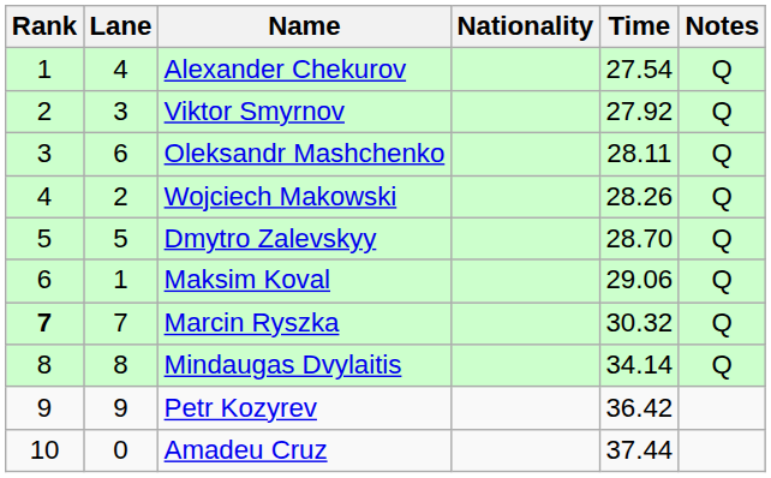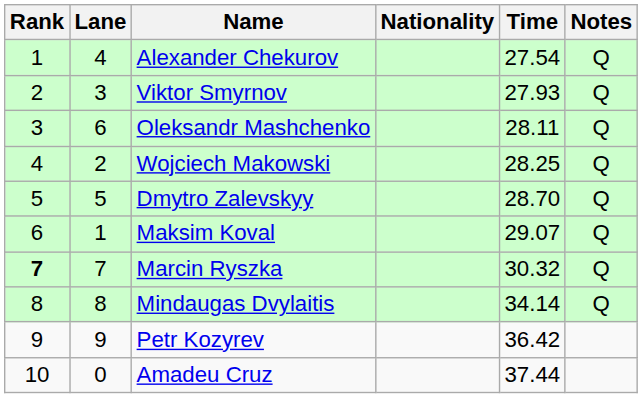Viktor Smyrnov | Time: 27.92 -> 27.93
Wojciech Makowski | Time: 28.26 -> 28.25
Maksim Koval | Time: 29.06 -> 29.07
